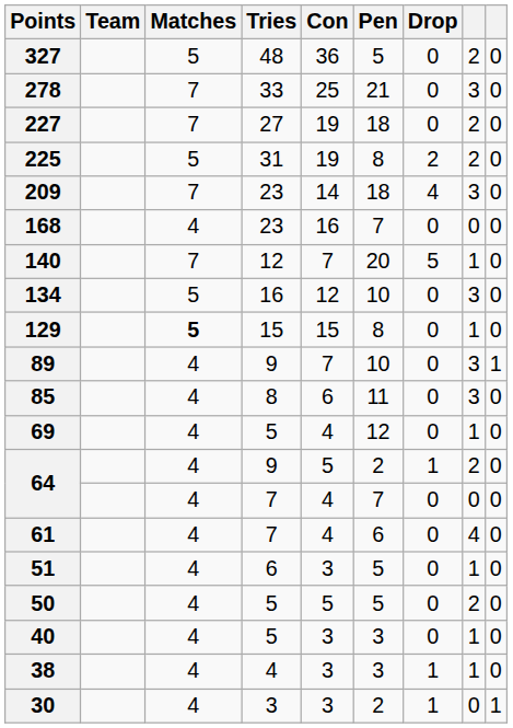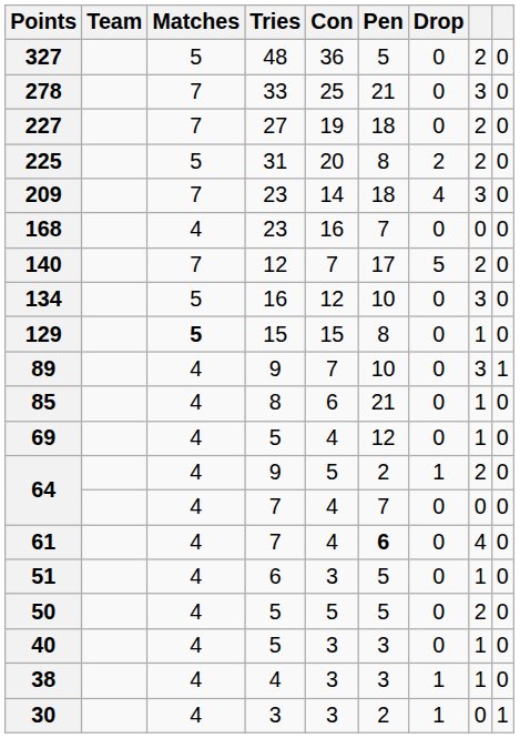225 | Con: 19 -> 20
140 | Pen: 20 -> 17
140 | column 8: 1 -> 2
85 | Pen: 11 -> 21
85 | column 8: 3 -> 1
61 | Pen: normal -> bold
